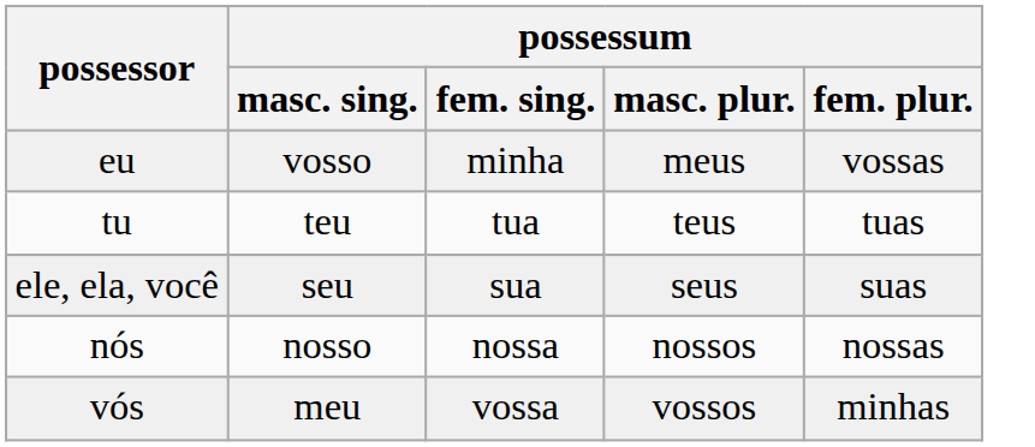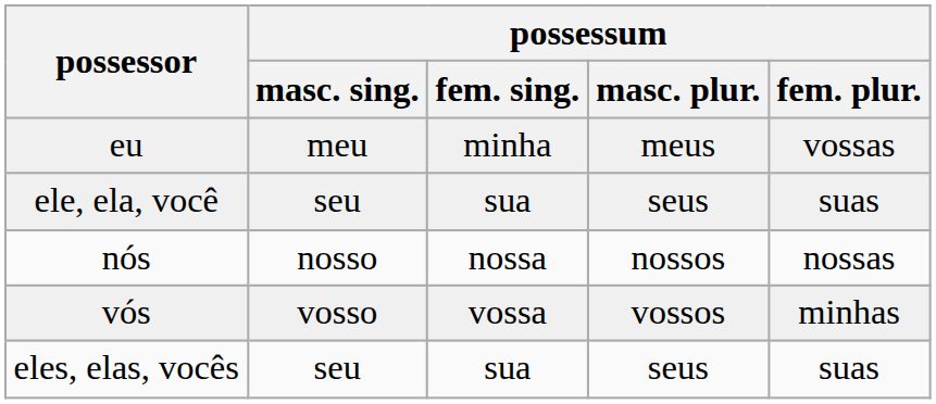eu | possessum / masc. sing.: vosso -> meu
- row: tu | teu | tua | teus | tuas
vós | possessum / masc. sing.: meu -> vosso
+ row: eles, elas, vocês | seu | sua | seus | suas
